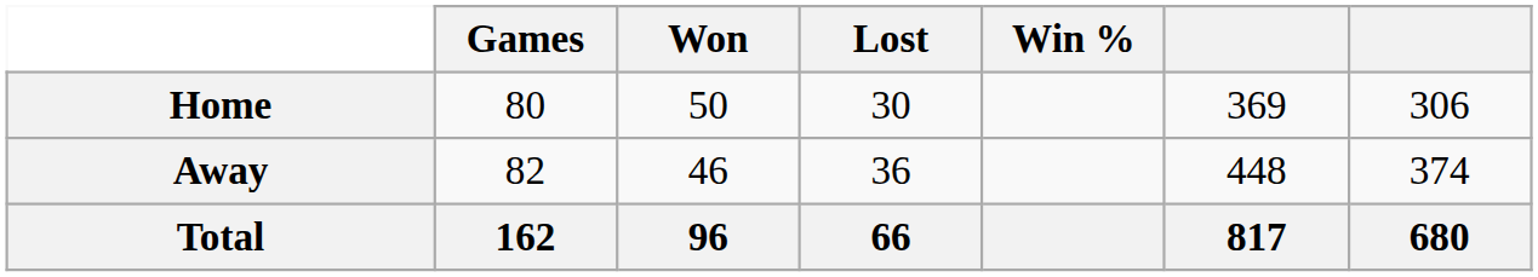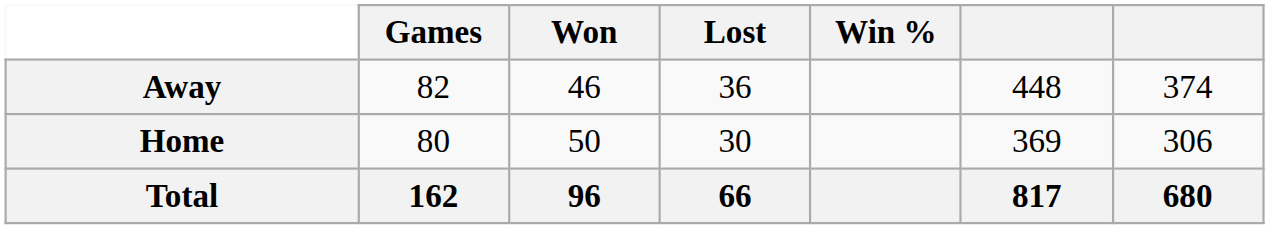rows swapped: Home <-> Away
